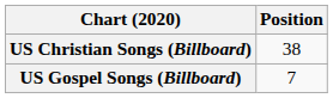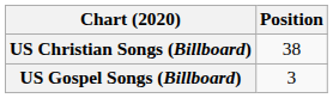US Gospel Songs (Billboard) | Position: 7 -> 3
